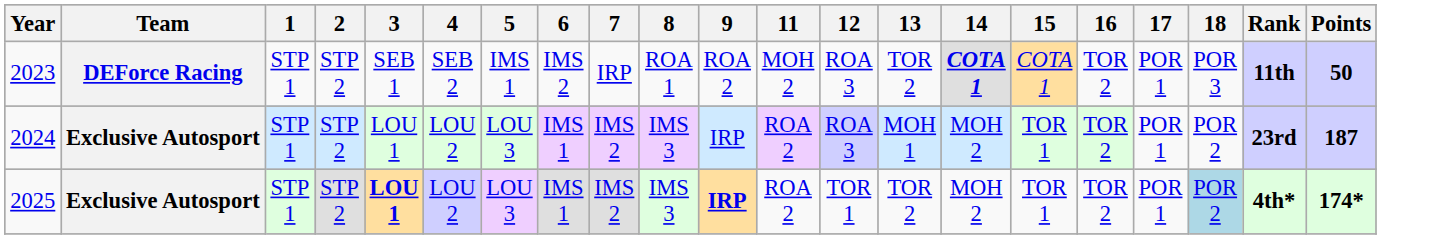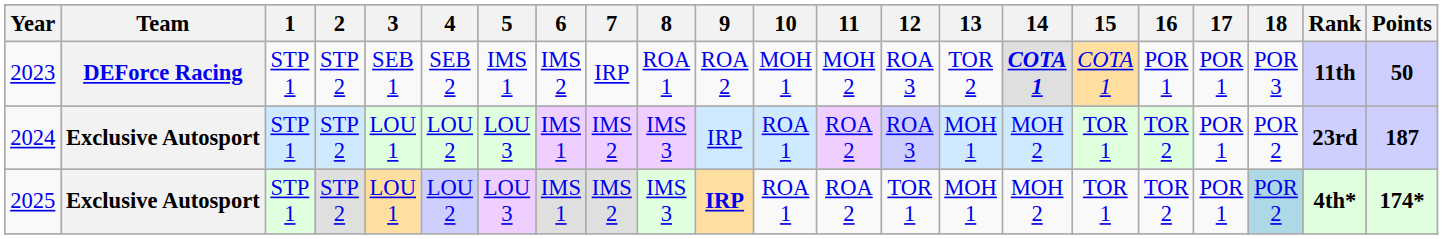+ column: 10 | MOH 1 | ROA 1 | ROA 1
2023 | 16: TOR 2 -> POR 1
2025 | 3: bold -> normal
2025 | 13: TOR 2 -> MOH 1
